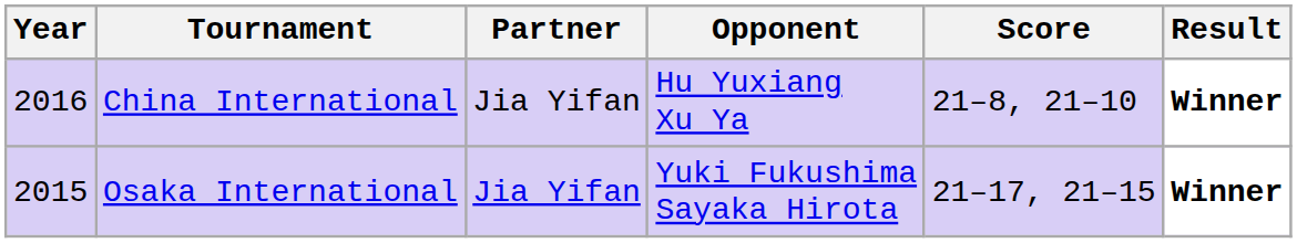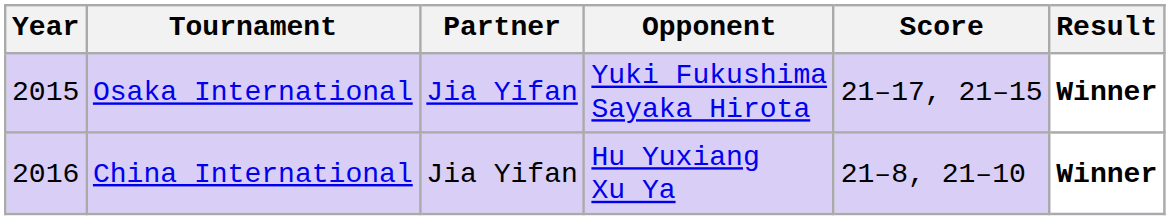rows swapped: Osaka International <-> China International
